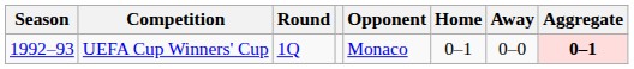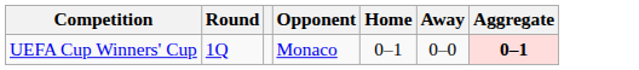- column: Season | 1992–93
